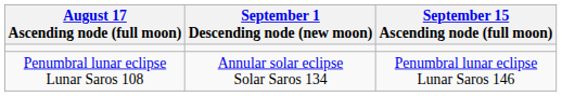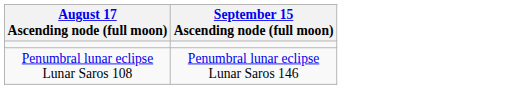- column: September 1 Descending node (new moon) | Annular solar eclipse Solar Saros 134
